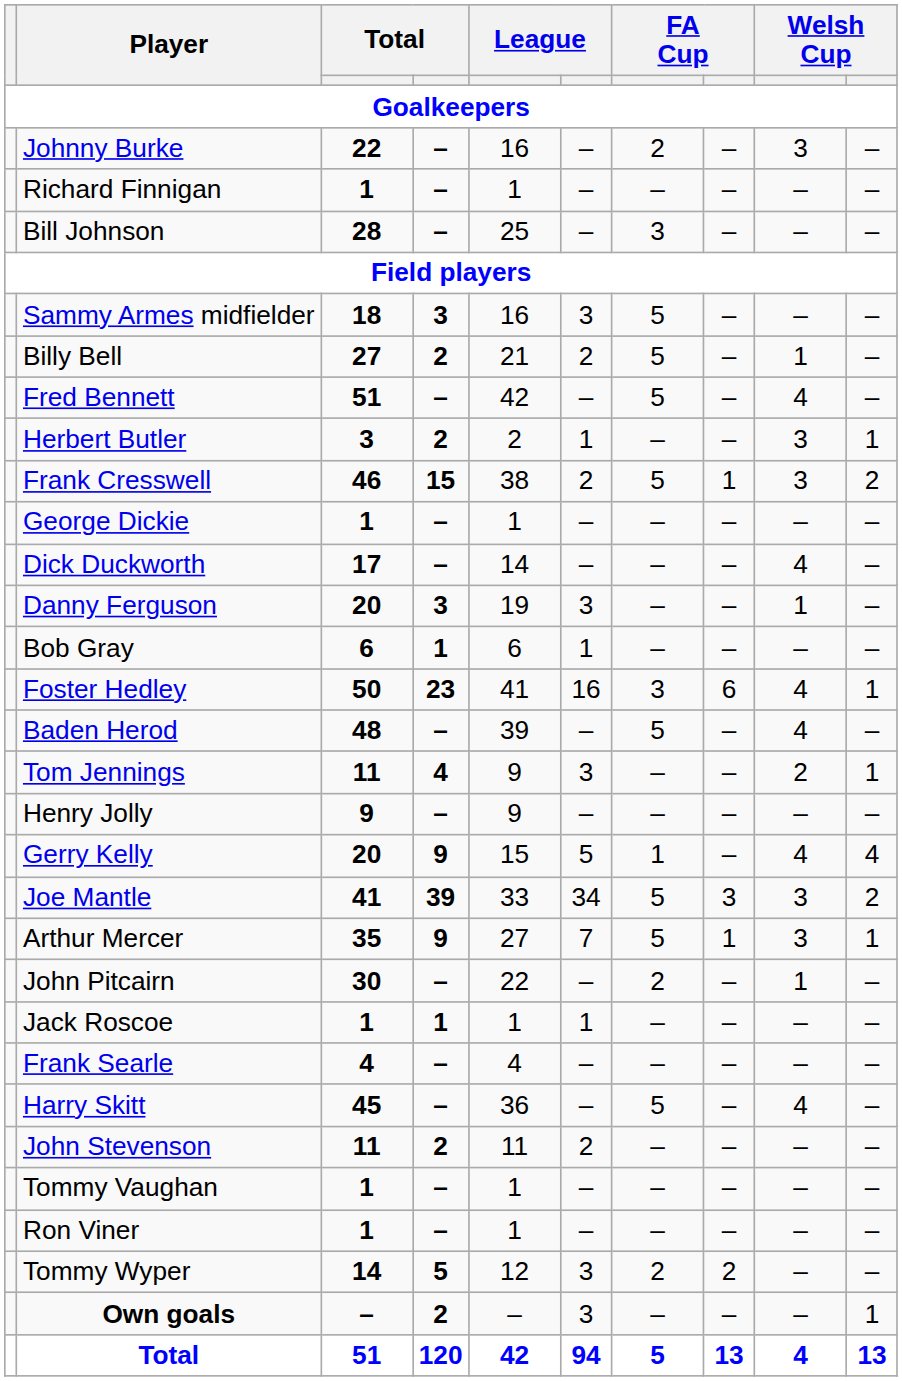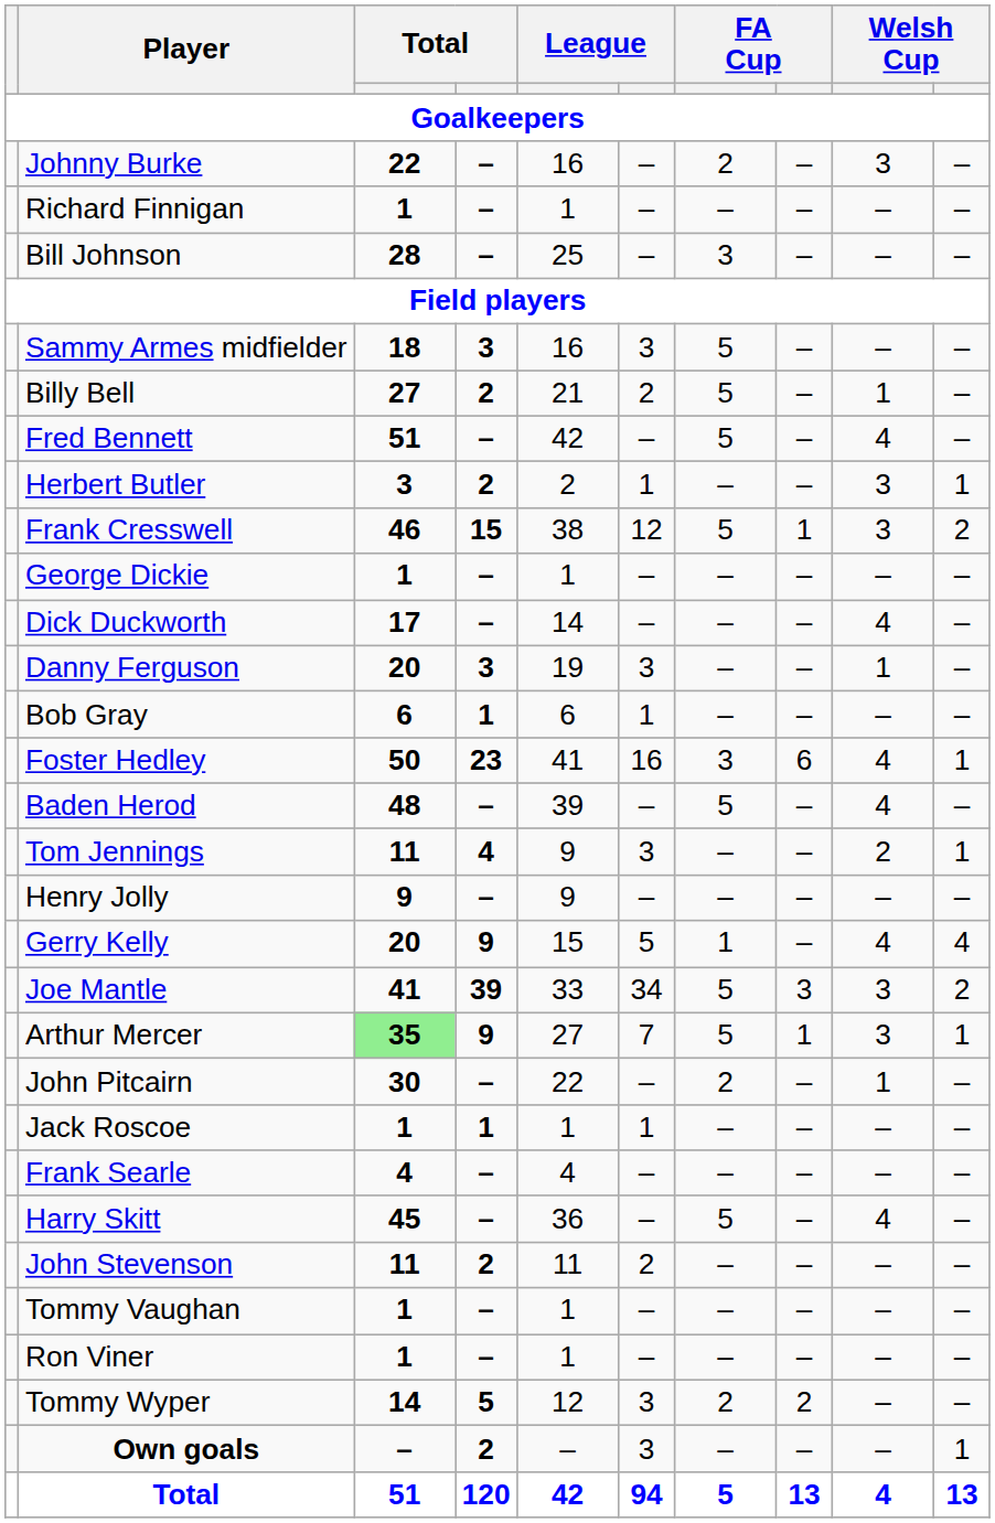Frank Cresswell | column 6: 2 -> 12
Arthur Mercer | column 3: no background -> lightgreen background
